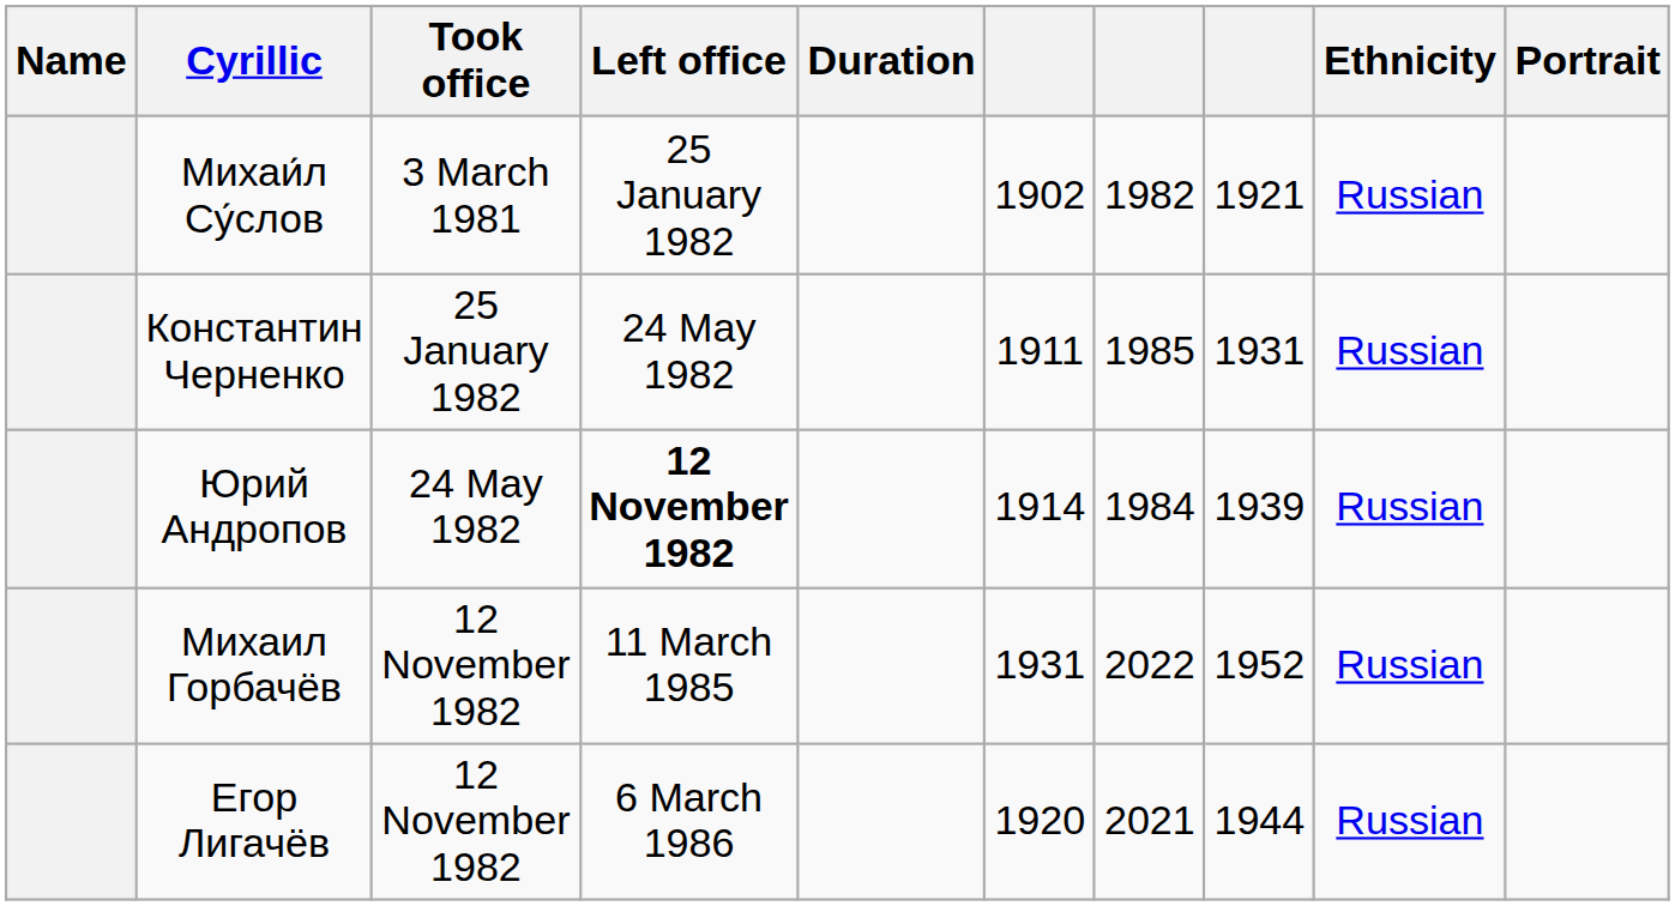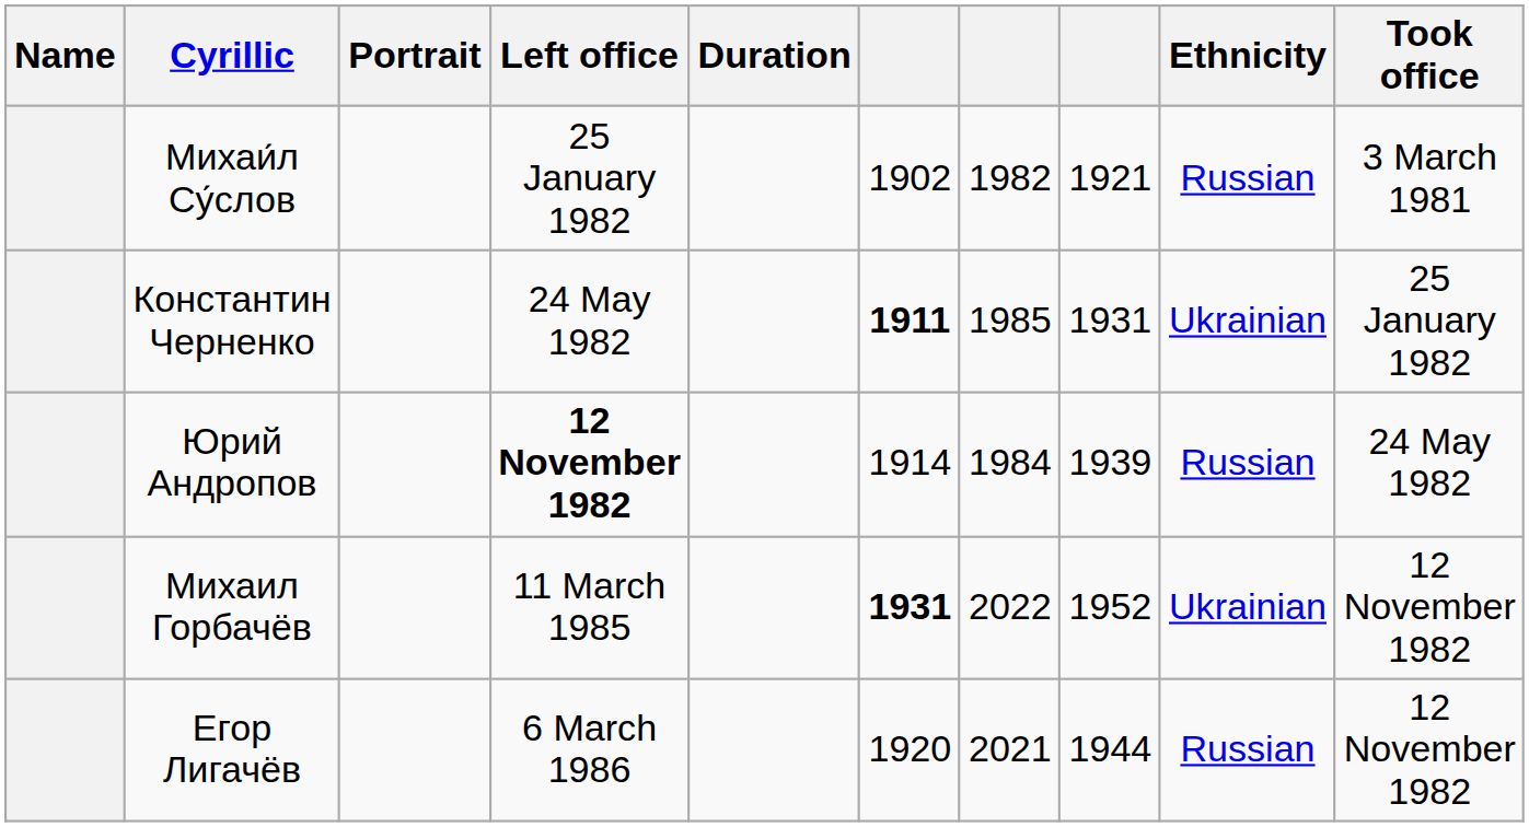columns swapped: Took office <-> Portrait
Константин Черненко | column 6: normal -> bold
Константин Черненко | Ethnicity: Russian -> Ukrainian
Михаил Горбачёв | column 6: normal -> bold
Михаил Горбачёв | Ethnicity: Russian -> Ukrainian
